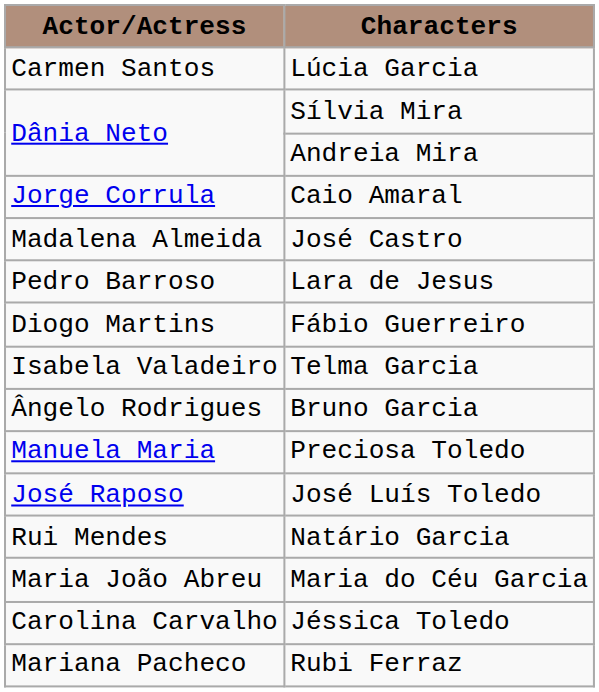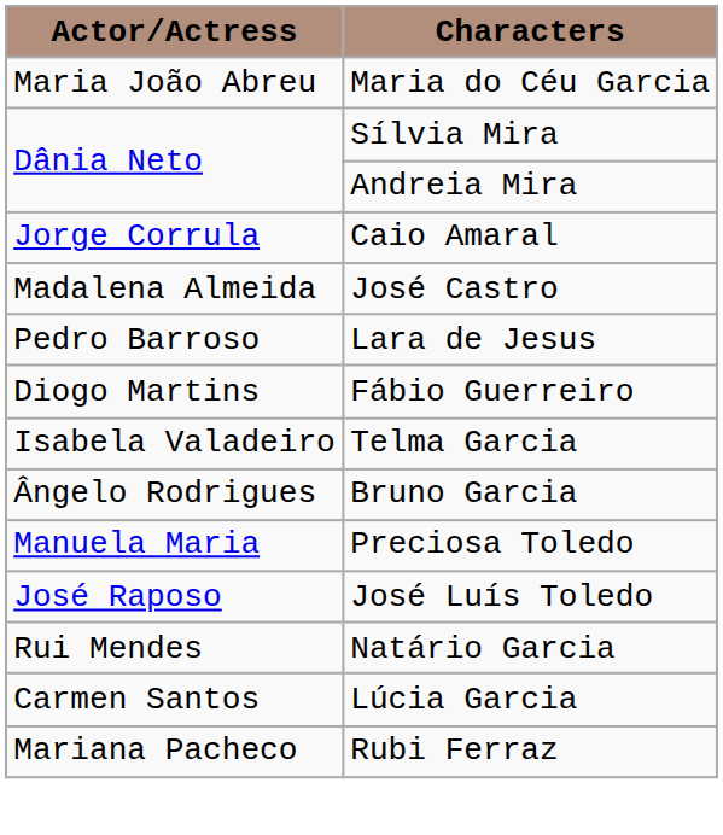rows swapped: Maria do Céu Garcia <-> Lúcia Garcia
- row: Carolina Carvalho | Jéssica Toledo
